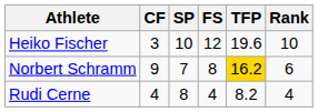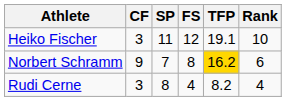Heiko Fischer | SP: 10 -> 11
Heiko Fischer | TFP: 19.6 -> 19.1
Rudi Cerne | CF: 4 -> 3
